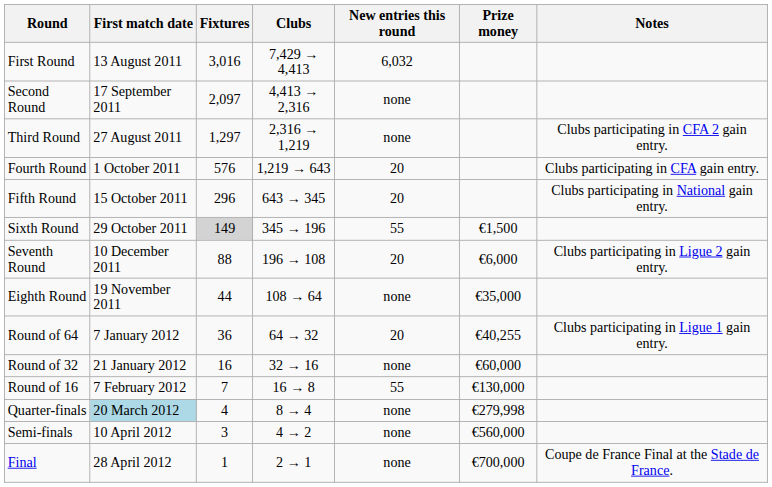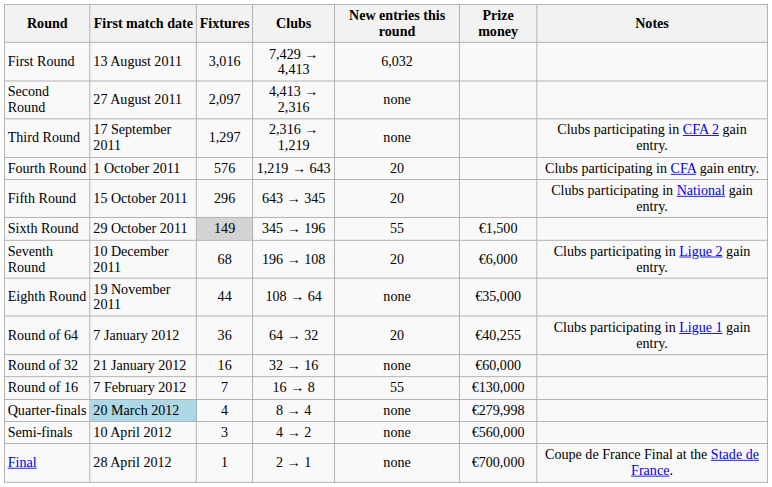Second Round | First match date: 17 September 2011 -> 27 August 2011
Third Round | First match date: 27 August 2011 -> 17 September 2011
Seventh Round | Fixtures: 88 -> 68
